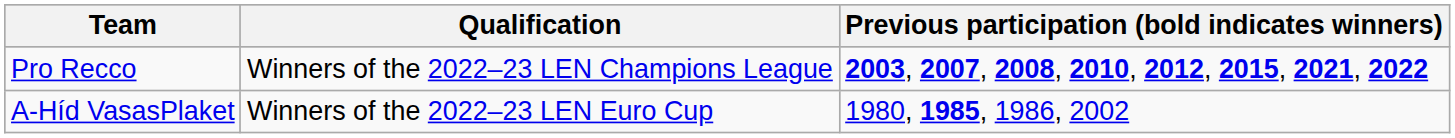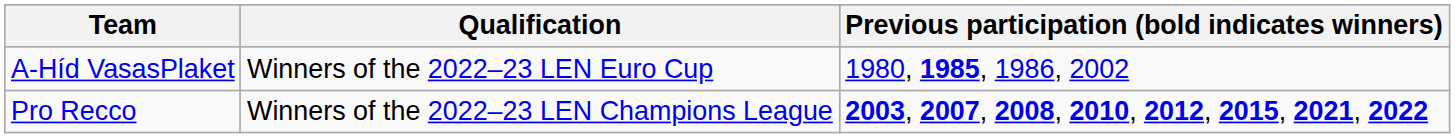rows swapped: Pro Recco <-> A-Híd VasasPlaket
